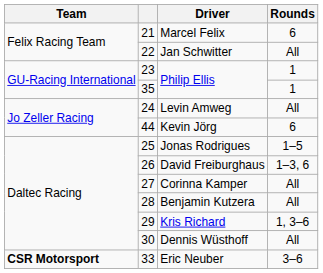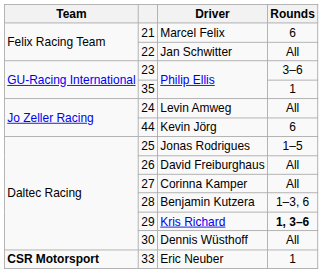23 / Philip Ellis | Rounds: 1 -> 3–6
David Freiburghaus | Rounds: 1–3, 6 -> All
Benjamin Kutzera | Rounds: All -> 1–3, 6
Kris Richard | Rounds: normal -> bold
Eric Neuber | Rounds: 3–6 -> 1
